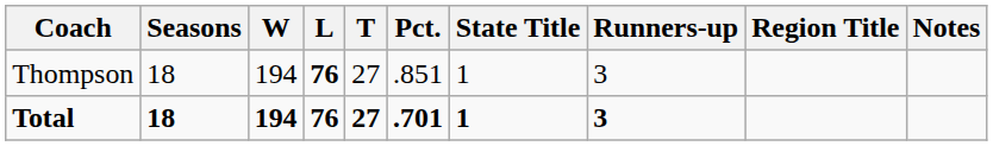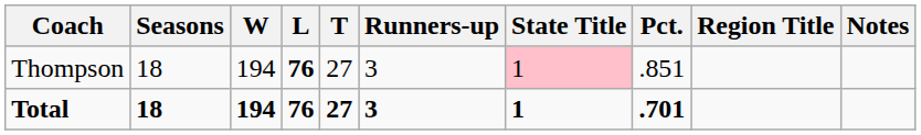columns swapped: Pct. <-> Runners-up
Thompson | State Title: no background -> pink background
